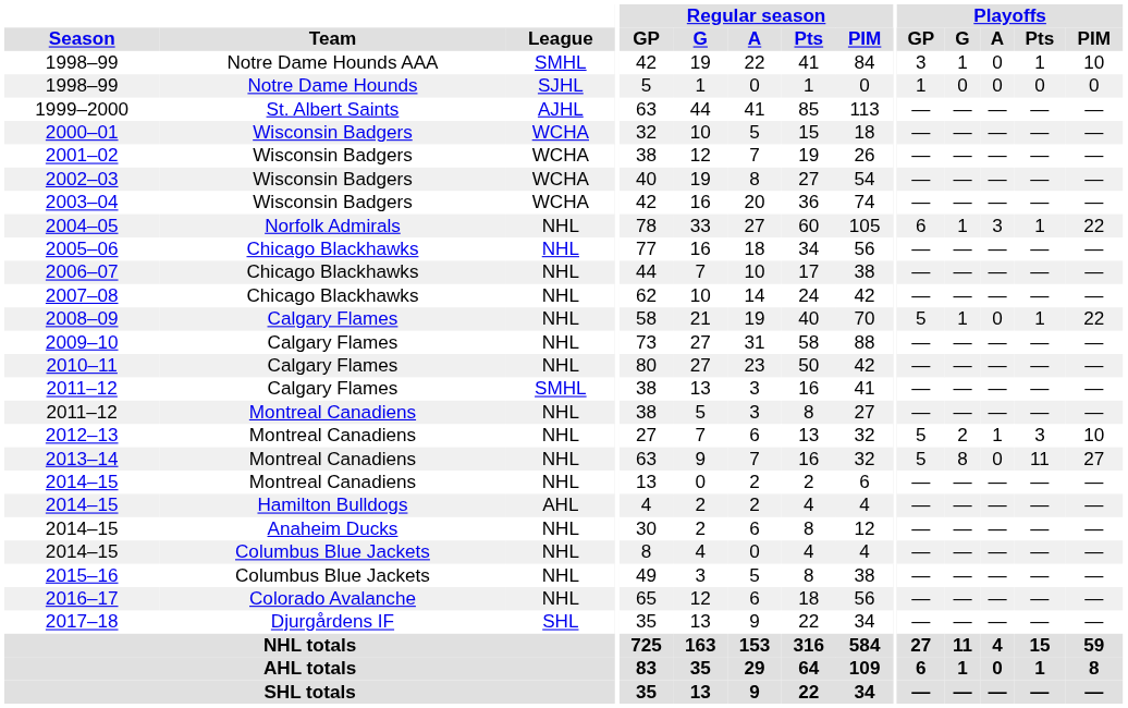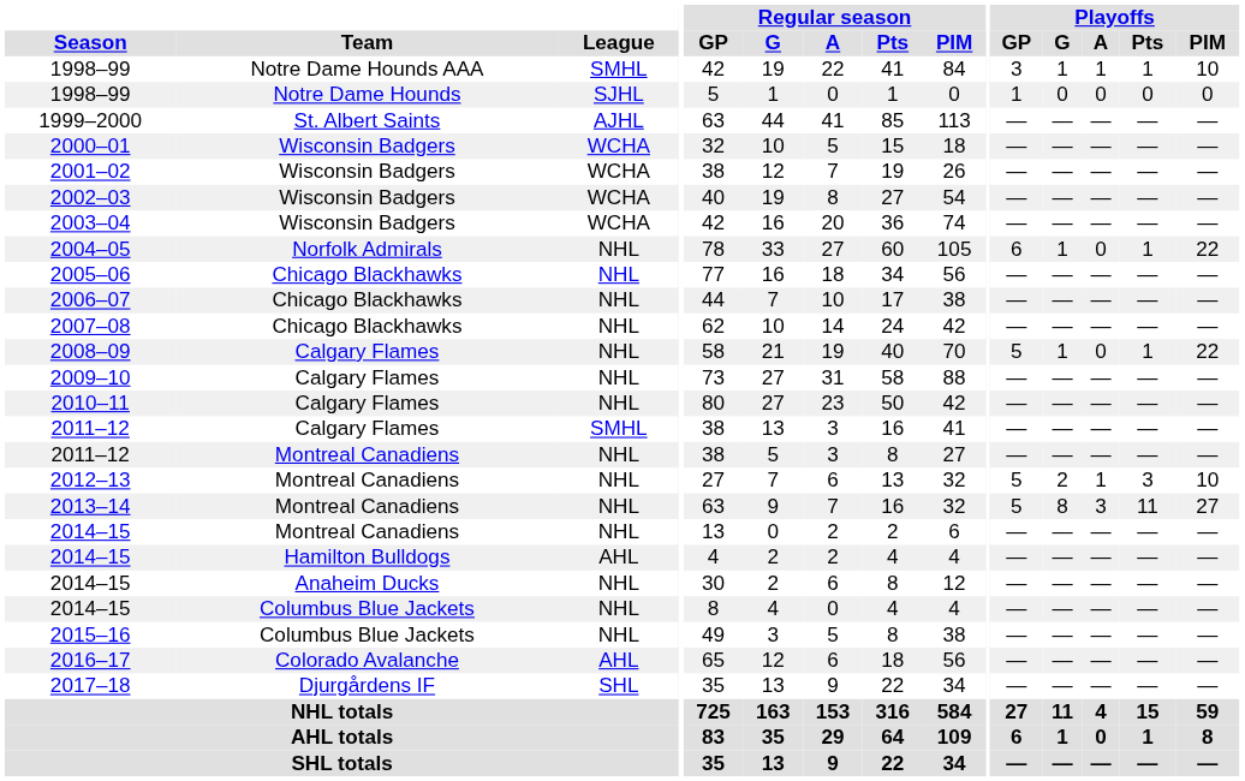1998–99 / Notre Dame Hounds AAA | Playoffs / A: 0 -> 1
2004–05 | Playoffs / A: 3 -> 0
2013–14 | Playoffs / A: 0 -> 3
2016–17 | League: NHL -> AHL
